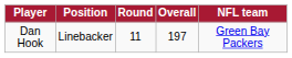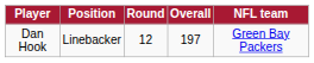Dan Hook | Round: 11 -> 12
